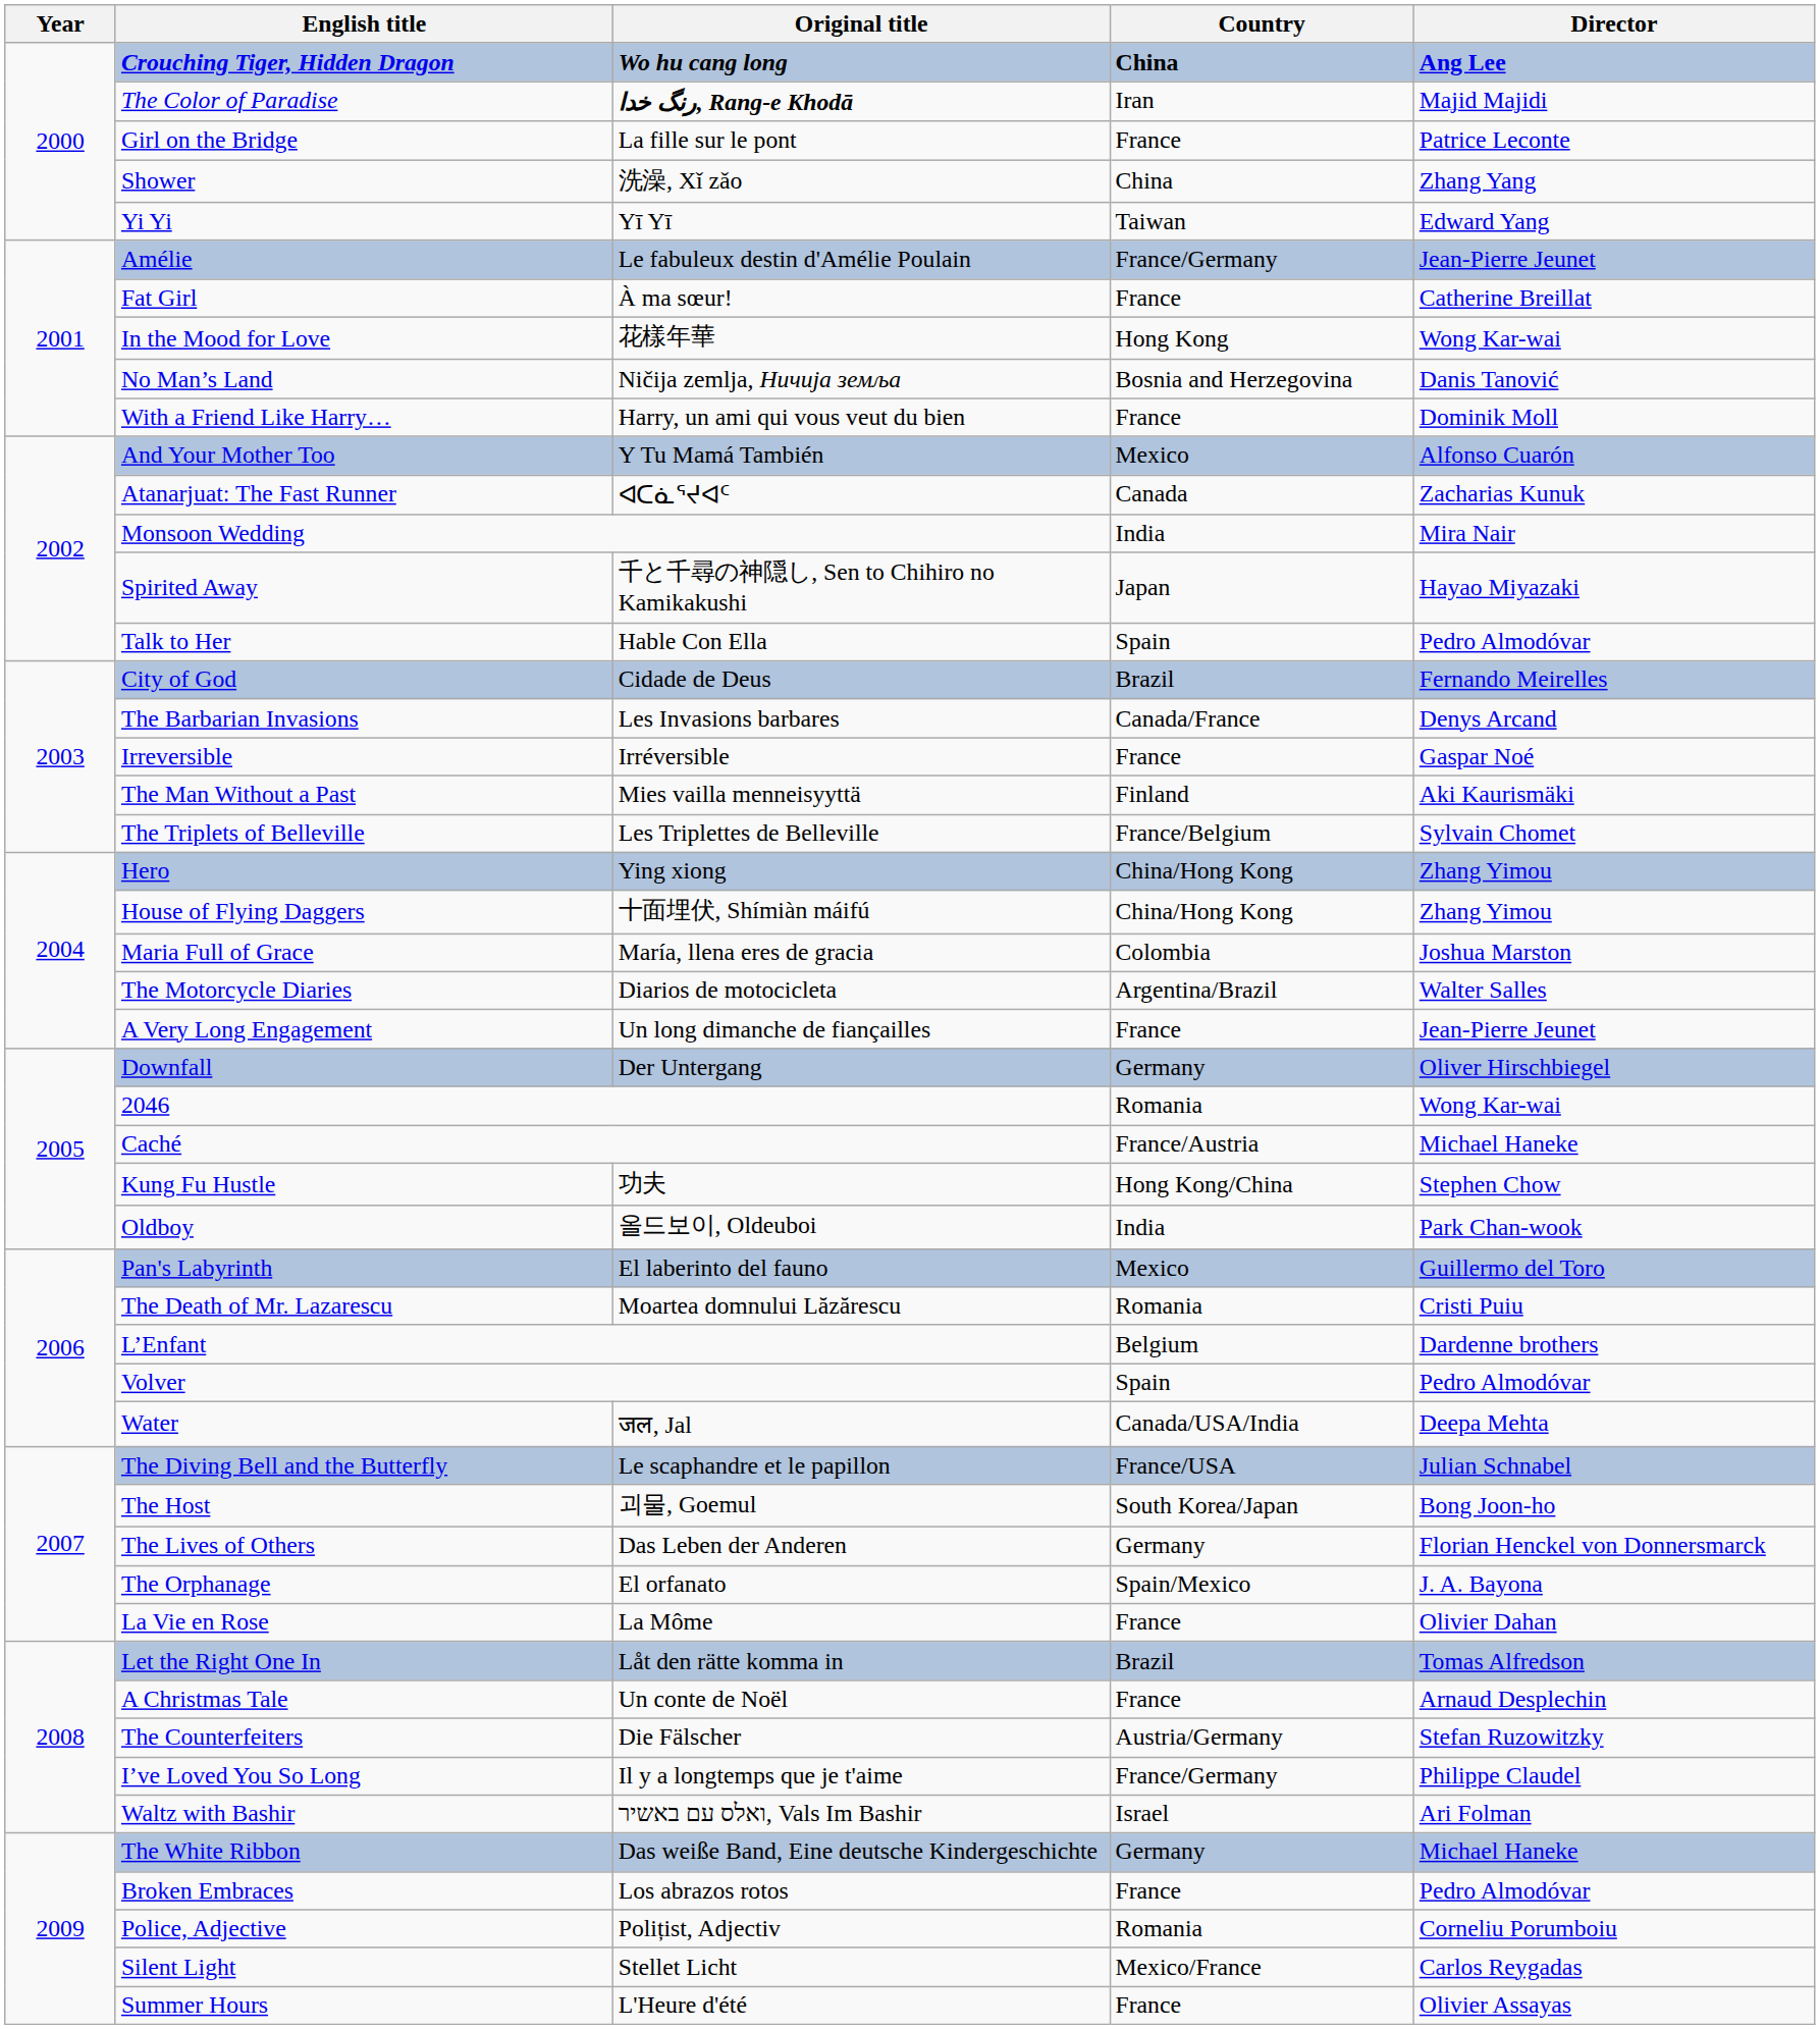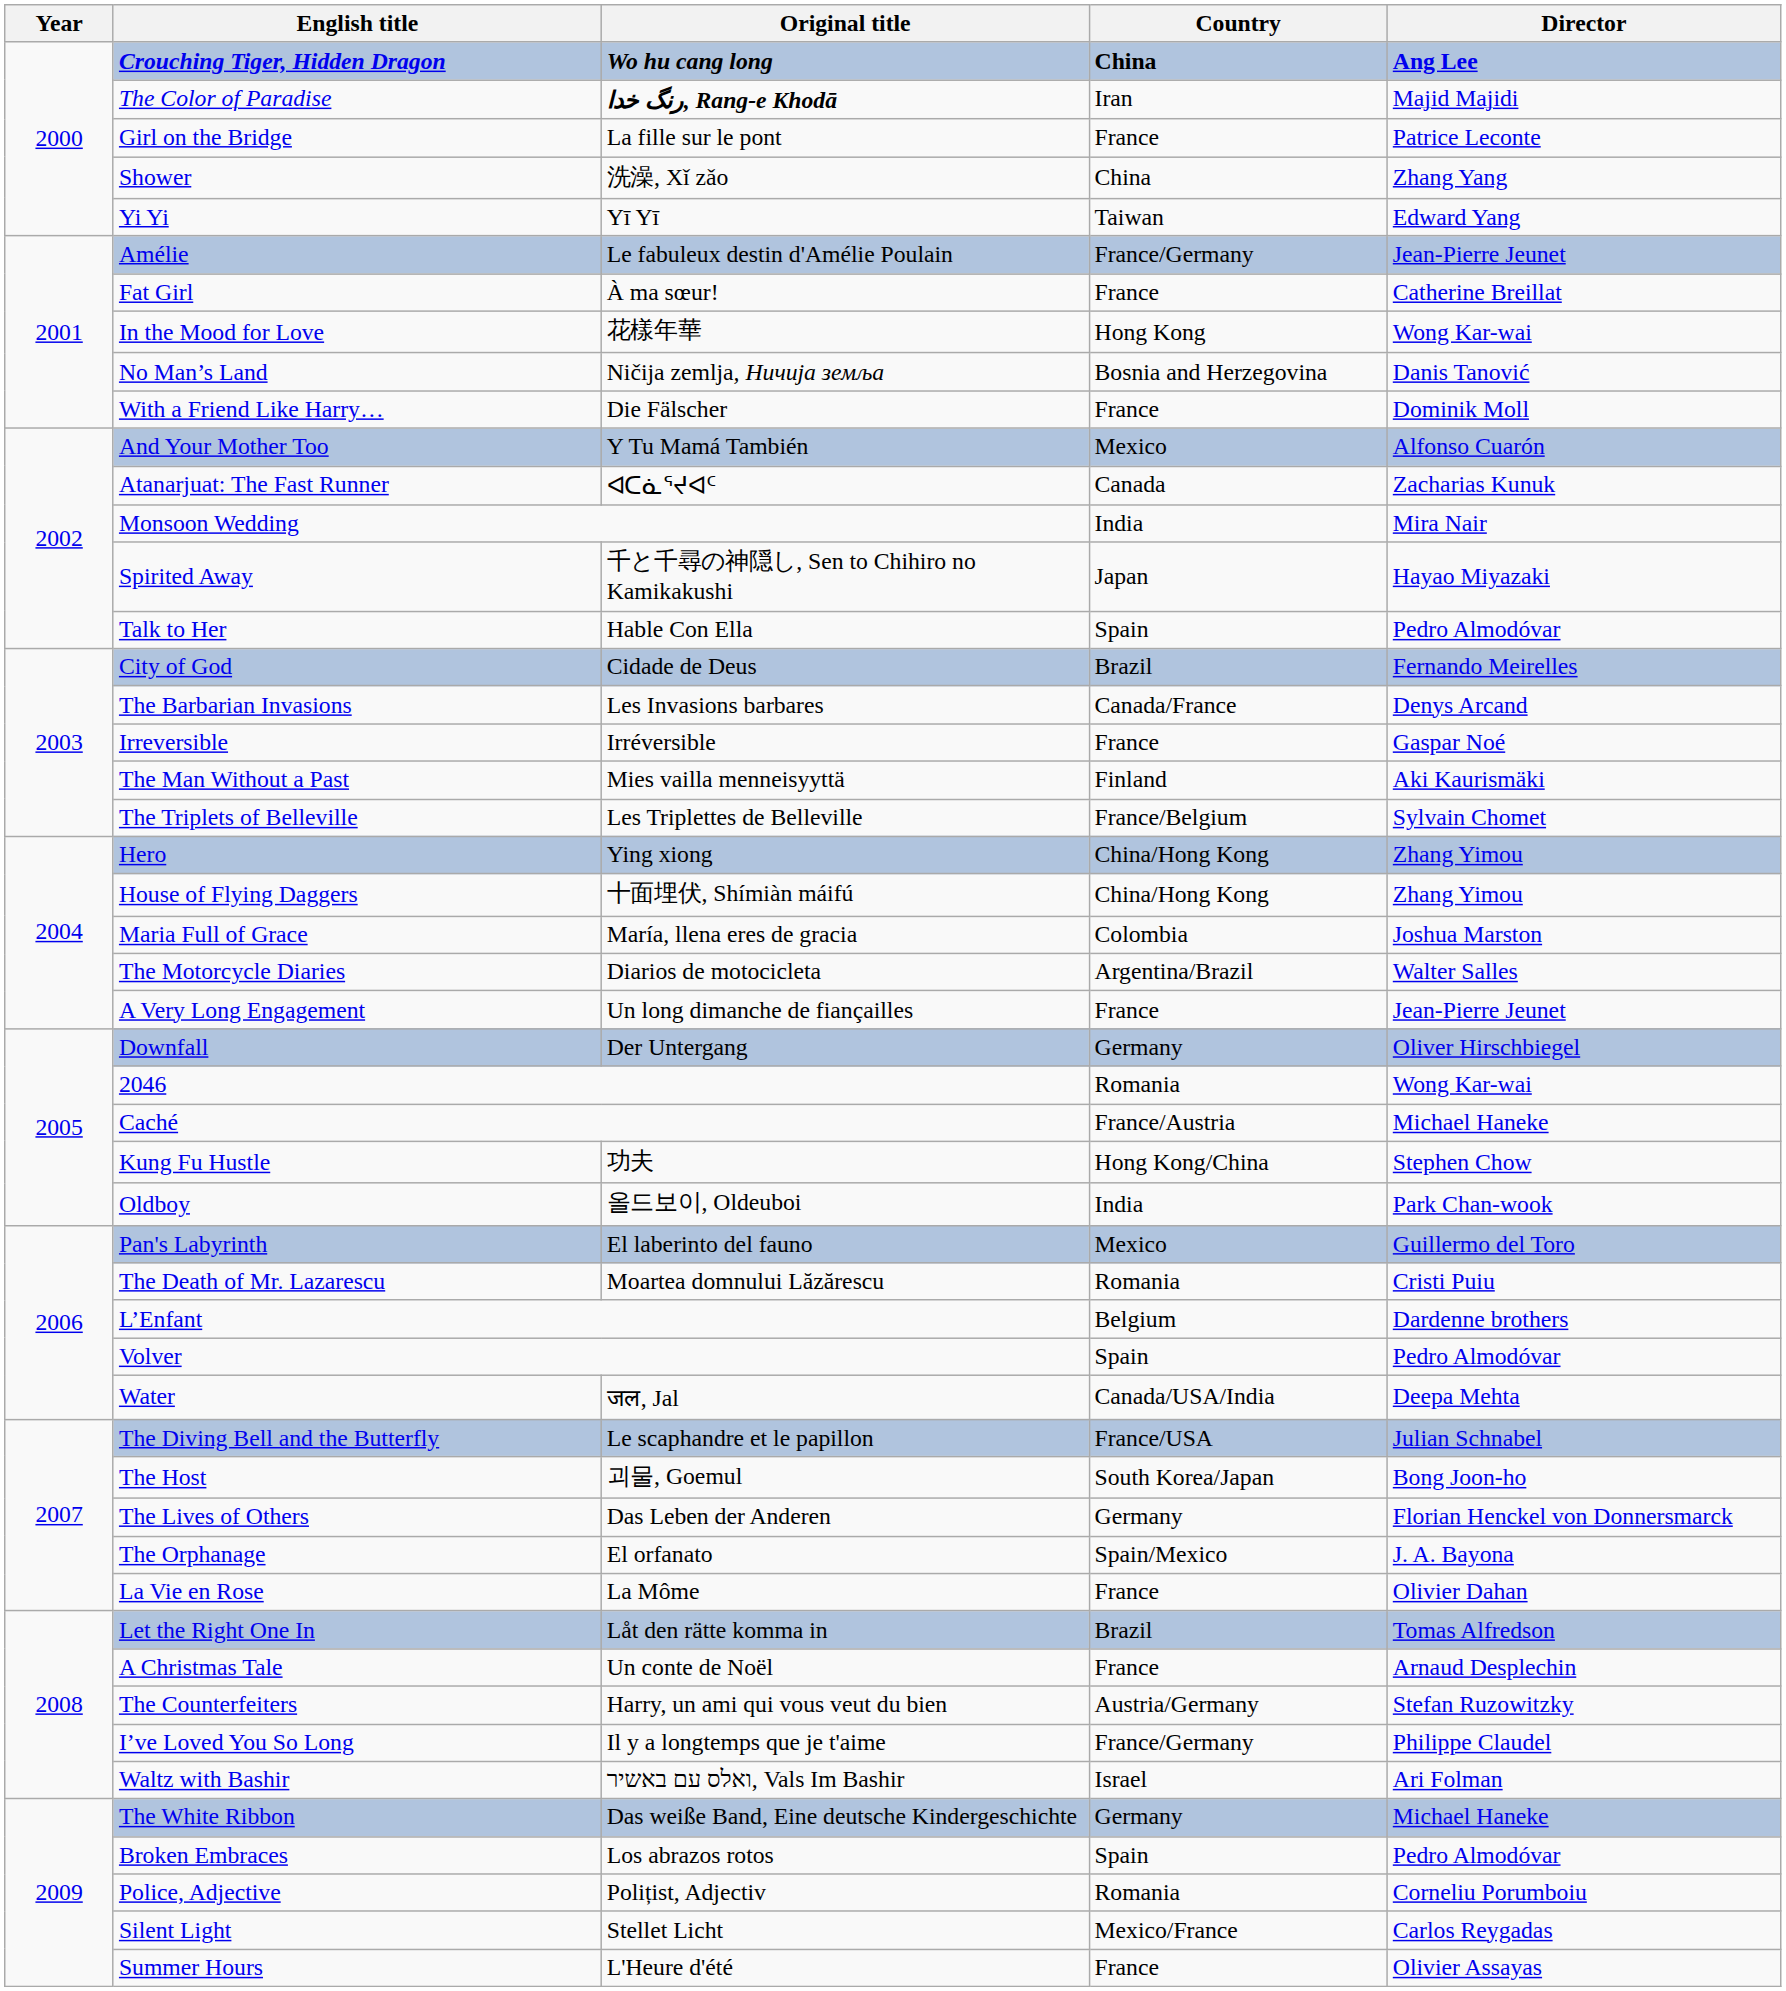With a Friend Like Harry… | Original title: Harry, un ami qui vous veut du bien -> Die Fälscher
The Counterfeiters | Original title: Die Fälscher -> Harry, un ami qui vous veut du bien
Broken Embraces | Country: France -> Spain
